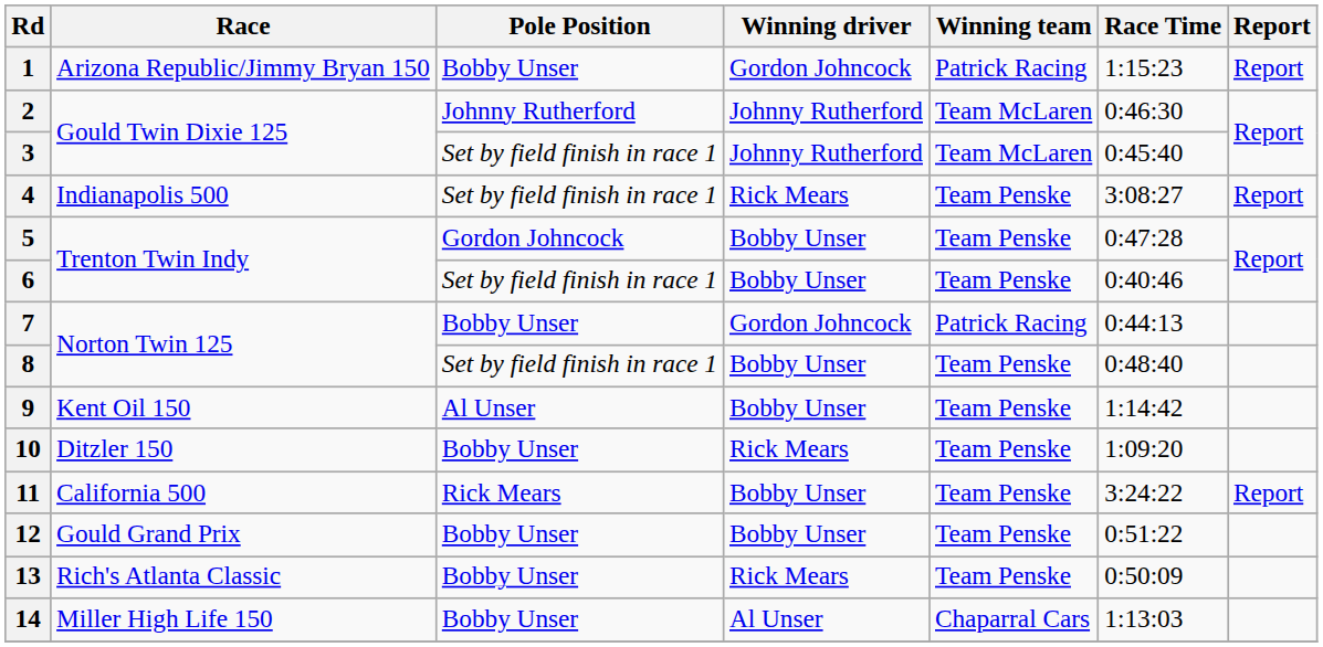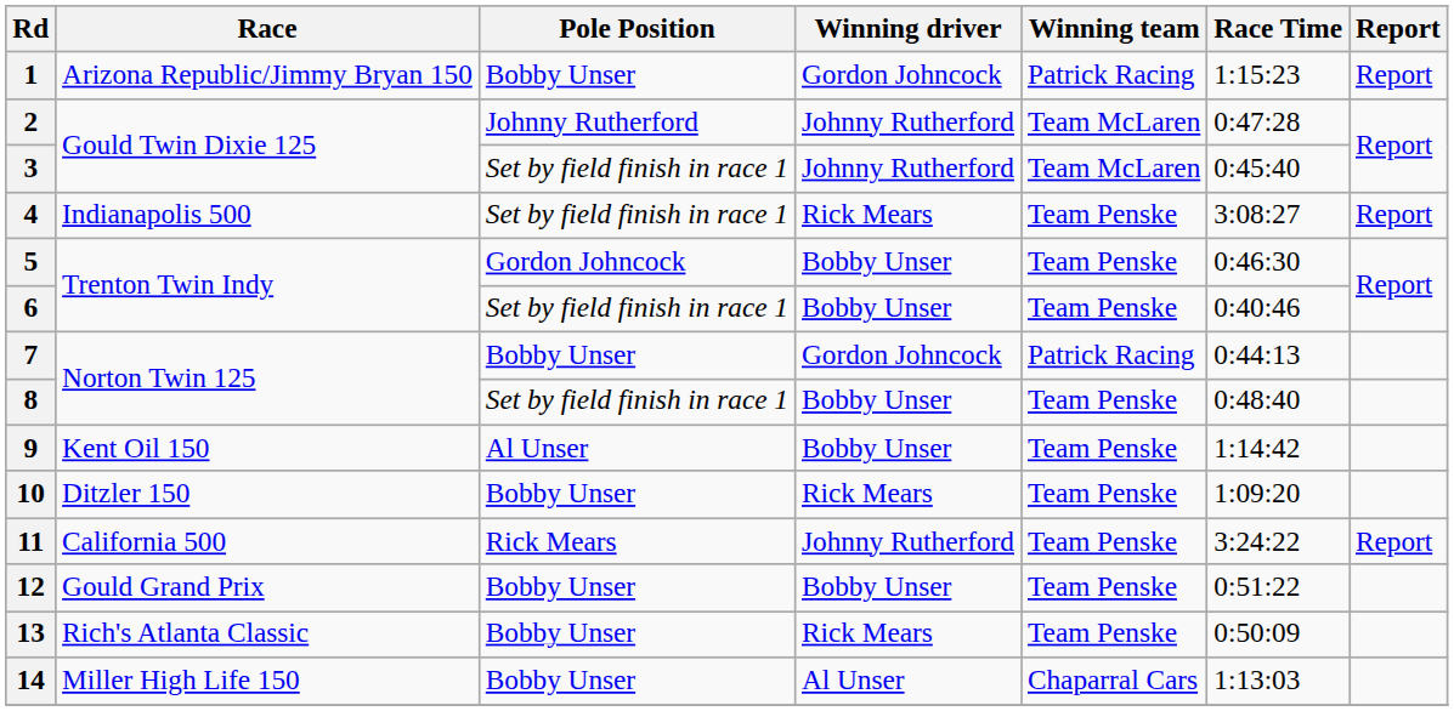2 | Race Time: 0:46:30 -> 0:47:28
5 | Race Time: 0:47:28 -> 0:46:30
11 | Winning driver: Bobby Unser -> Johnny Rutherford
